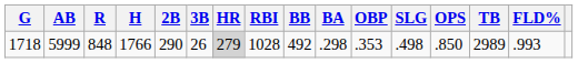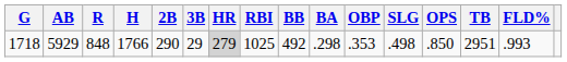1718 | AB: 5999 -> 5929
1718 | 3B: 26 -> 29
1718 | RBI: 1028 -> 1025
1718 | TB: 2989 -> 2951
